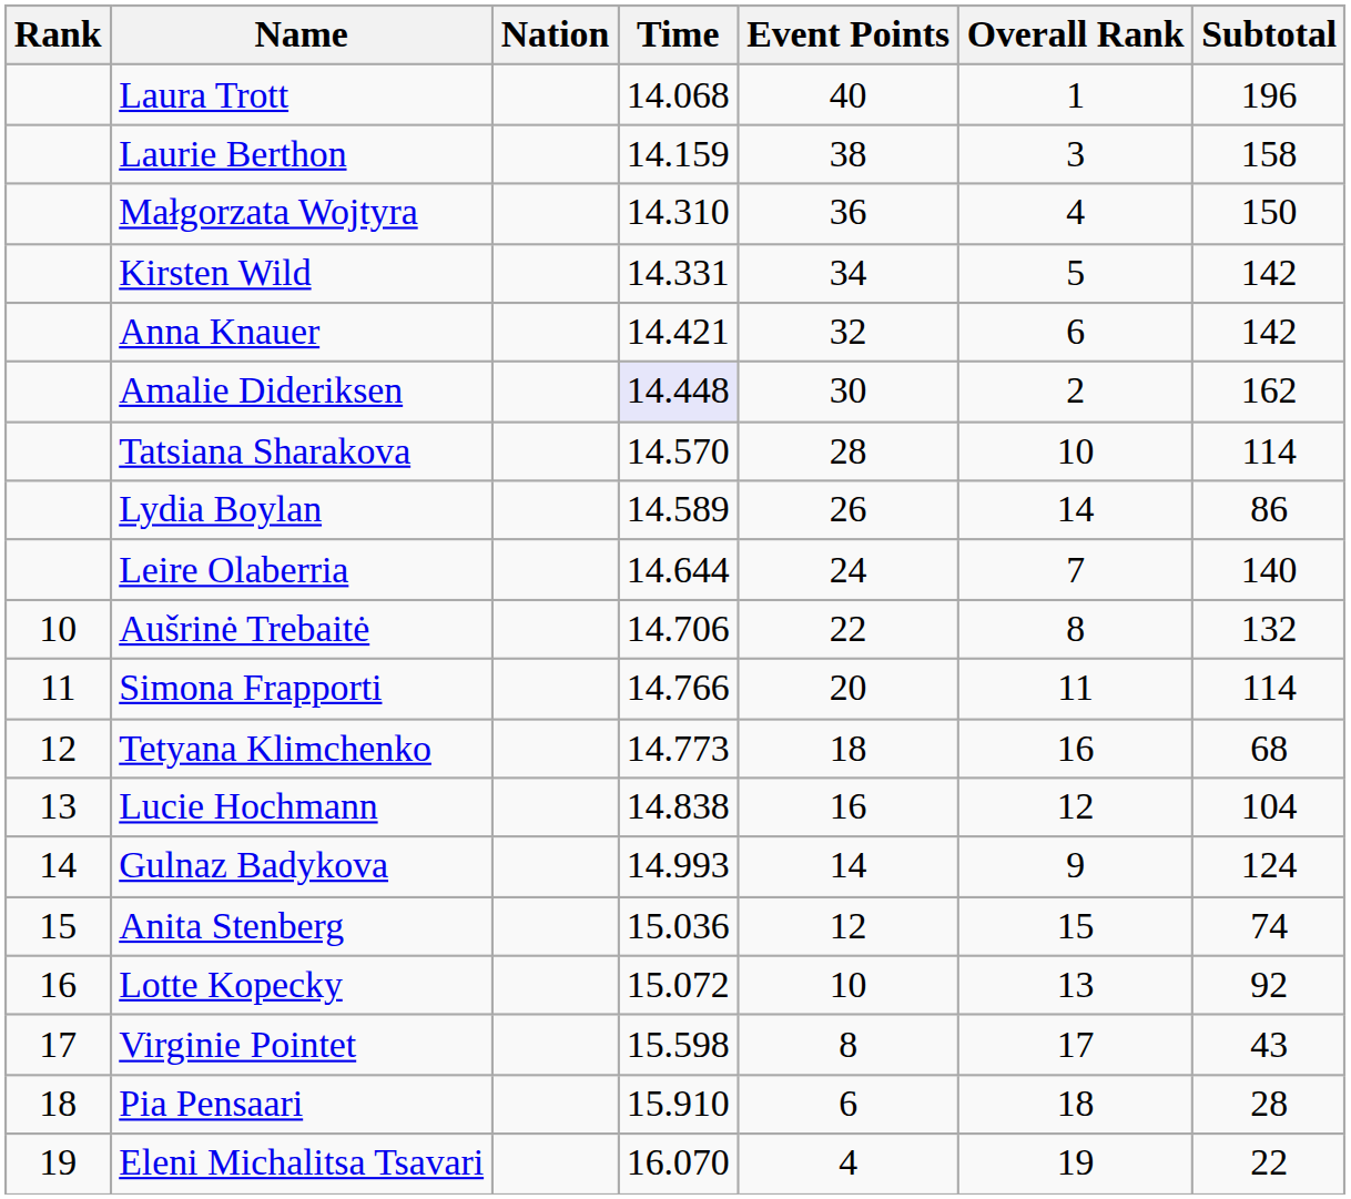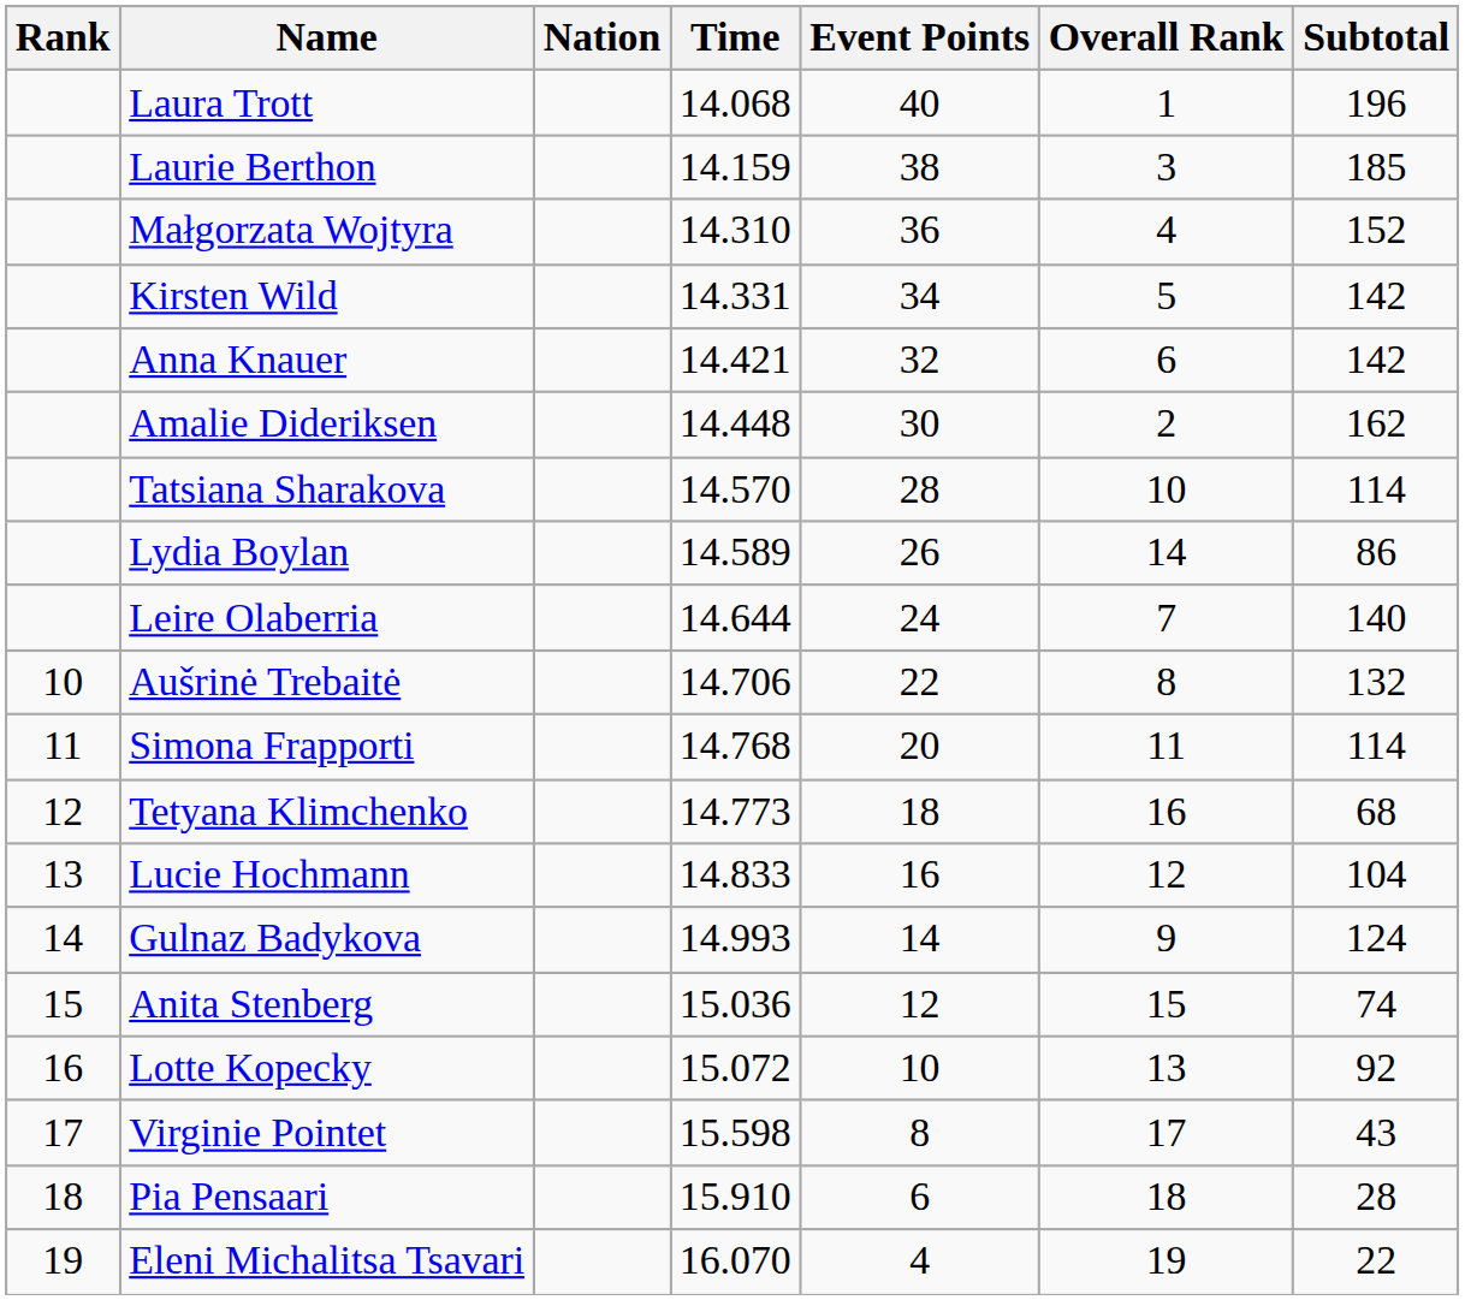Laurie Berthon | Subtotal: 158 -> 185
Małgorzata Wojtyra | Subtotal: 150 -> 152
Amalie Dideriksen | Time: lavender background -> no background
Simona Frapporti | Time: 14.766 -> 14.768
Lucie Hochmann | Time: 14.838 -> 14.833
